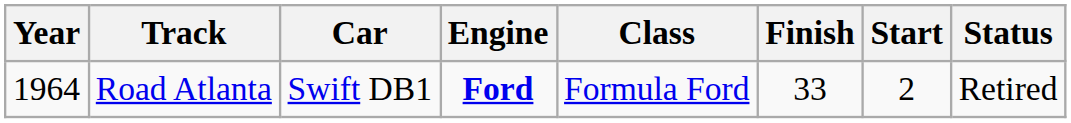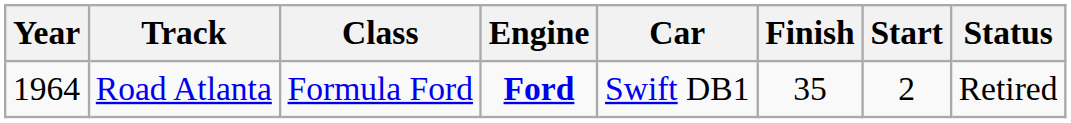columns swapped: Car <-> Class
Road Atlanta | Finish: 33 -> 35
